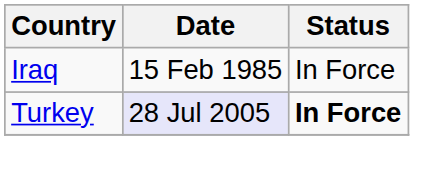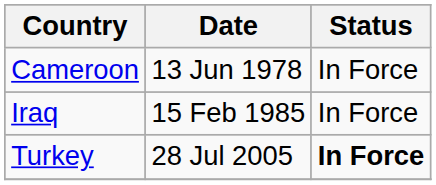+ row: Cameroon | 13 Jun 1978 | In Force
Turkey | Date: lavender background -> no background
